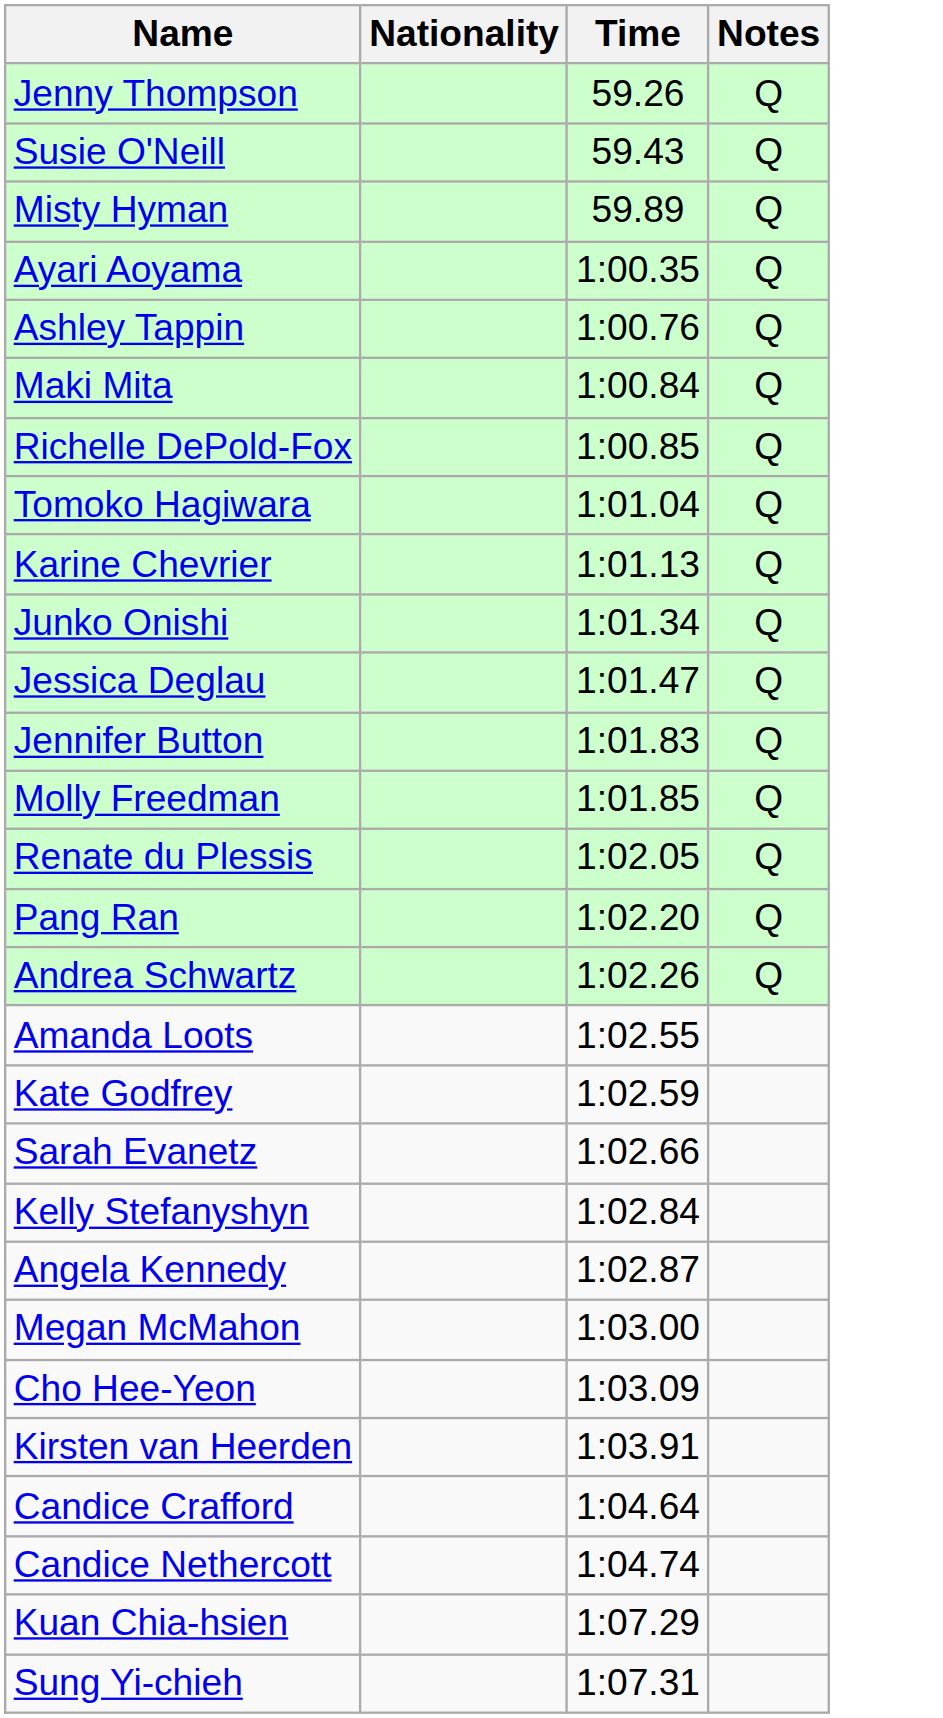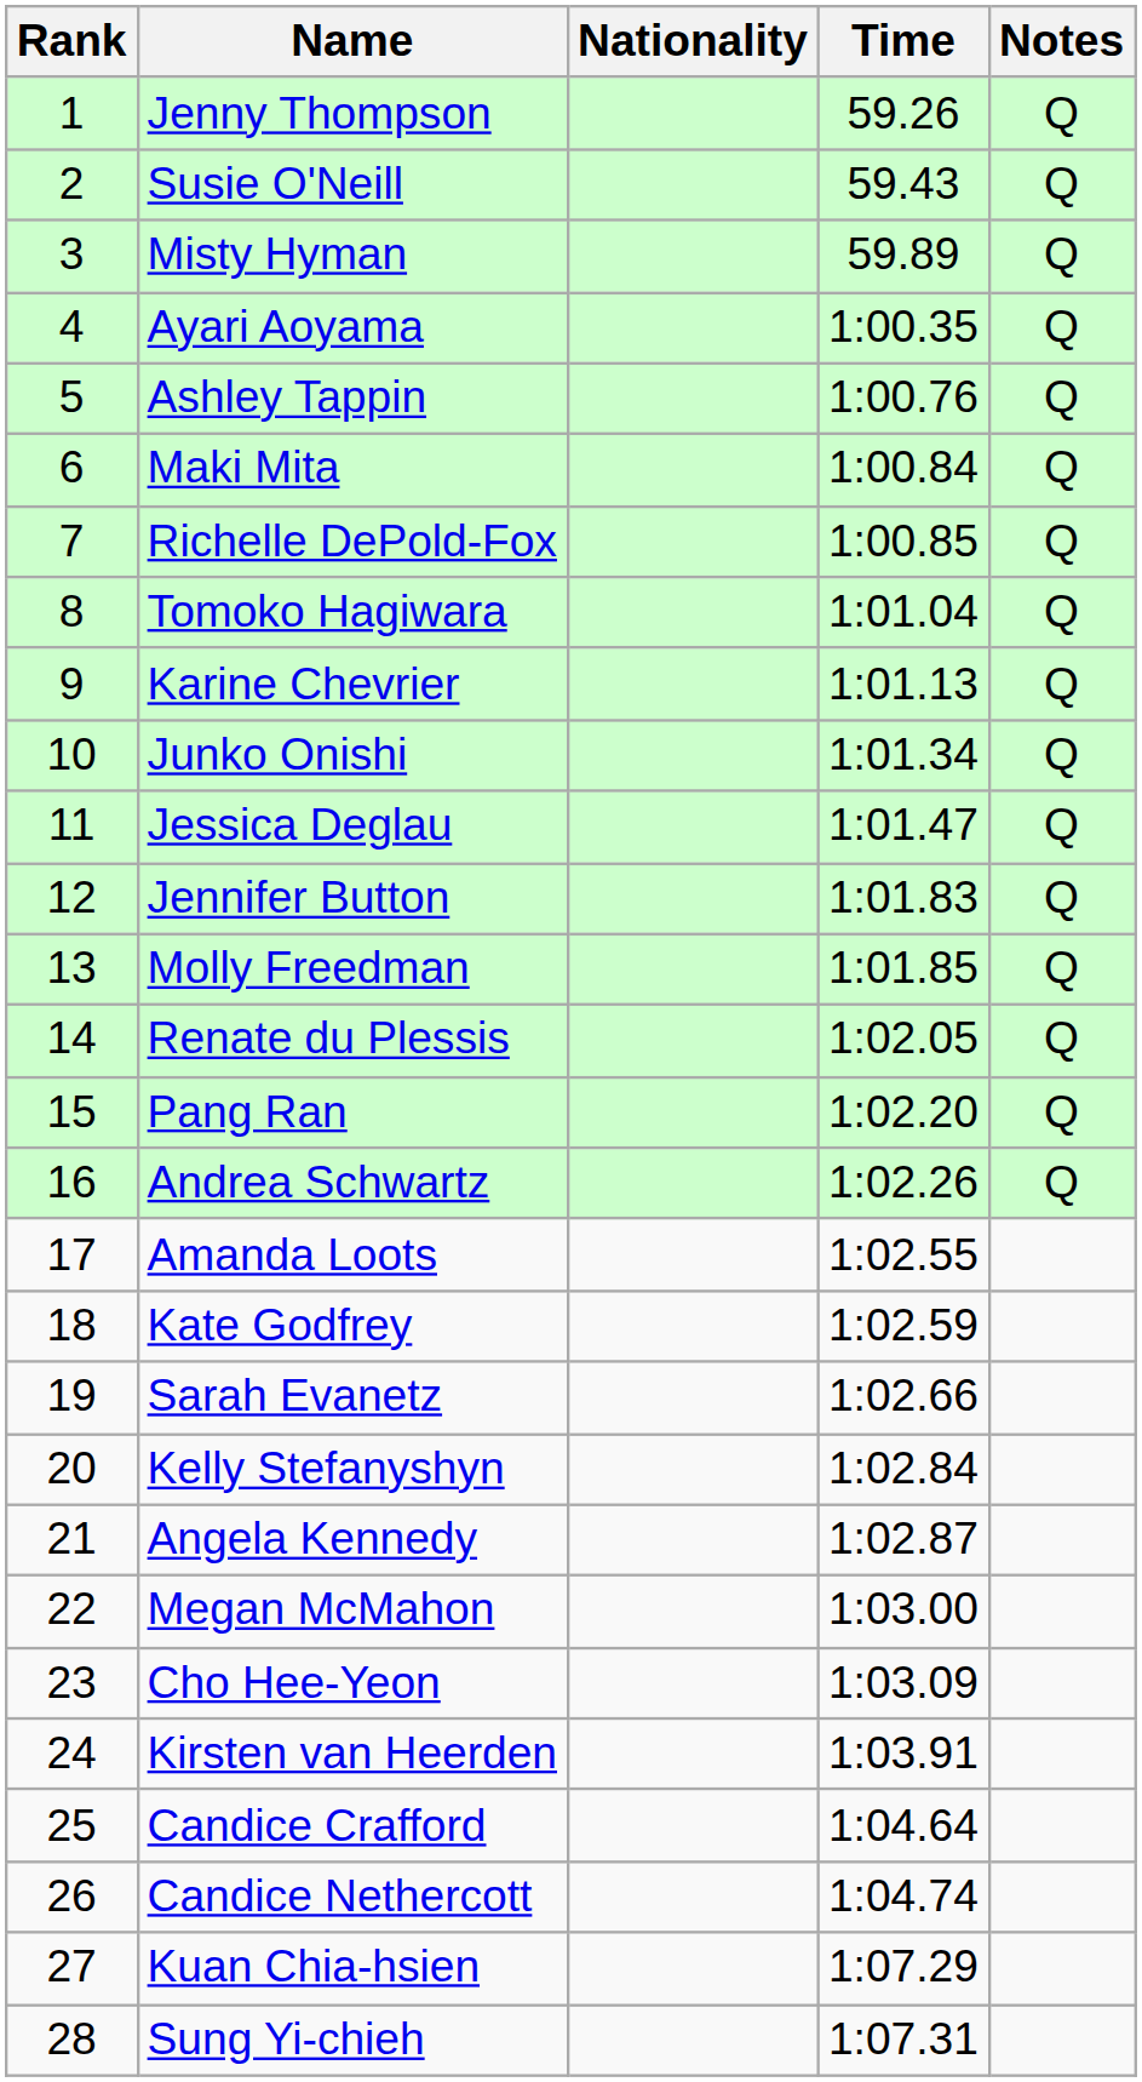+ column: Rank | 1 | 2 | 3 | 4 | 5 | 6 | 7 | 8 | 9 | 10 | 11 | 12 | 13 | 14 | 15 | 16 | 17 | 18 | 19 | 20 | 21 | 22 | 23 | 24 | 25 | 26 | 27 | 28
